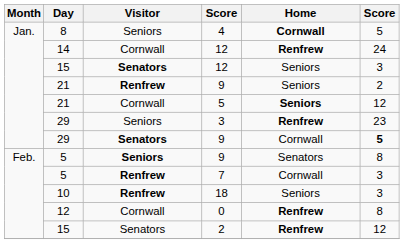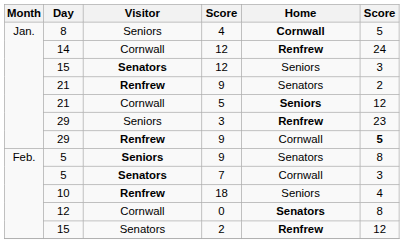21 / 9 | Home: Seniors -> Senators
29 / 9 | Visitor: Senators -> Renfrew
7 | Visitor: Renfrew -> Senators
18 | column 6: 3 -> 4
0 | Home: Renfrew -> Senators
